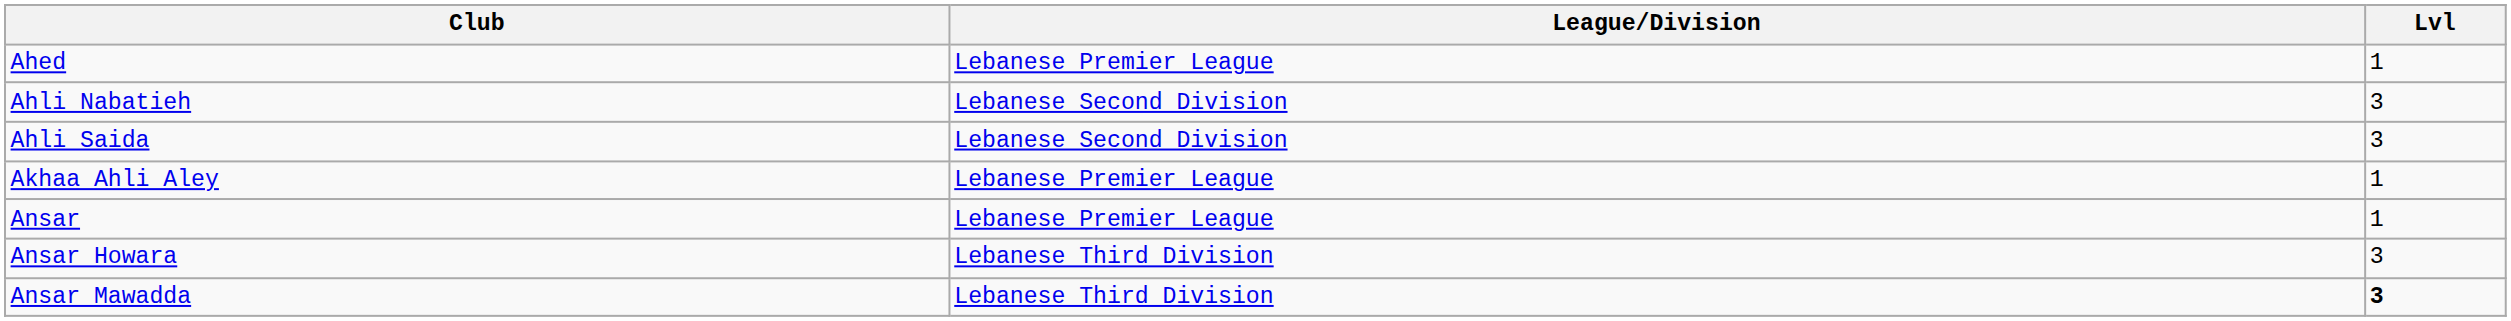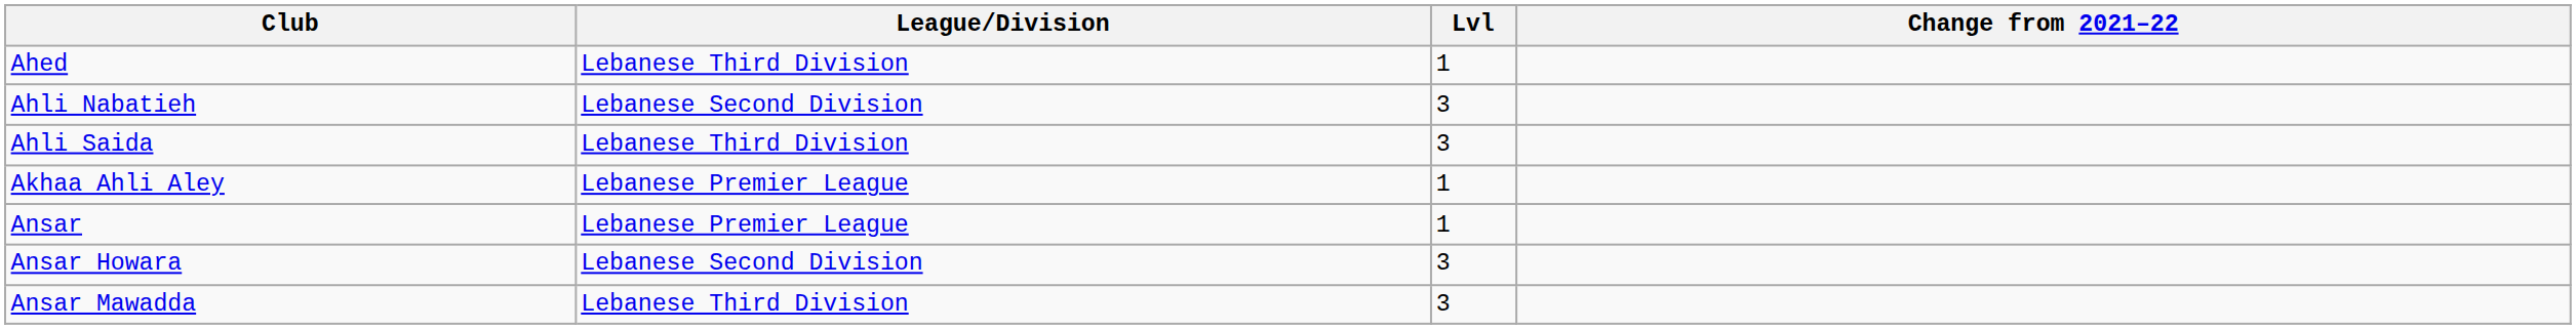+ column: Change from 2021–22
Ahed | League/Division: Lebanese Premier League -> Lebanese Third Division
Ahli Saida | League/Division: Lebanese Second Division -> Lebanese Third Division
Ansar Howara | League/Division: Lebanese Third Division -> Lebanese Second Division
Ansar Mawadda | Lvl: bold -> normal
